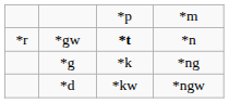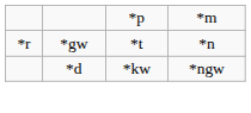*n | column 3: bold -> normal
- row: *g | *k | *ng
